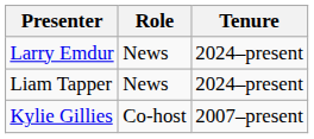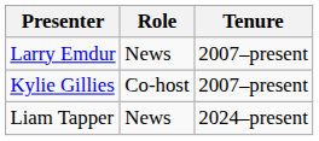Larry Emdur | Tenure: 2024–present -> 2007–present
rows swapped: Kylie Gillies <-> Liam Tapper
